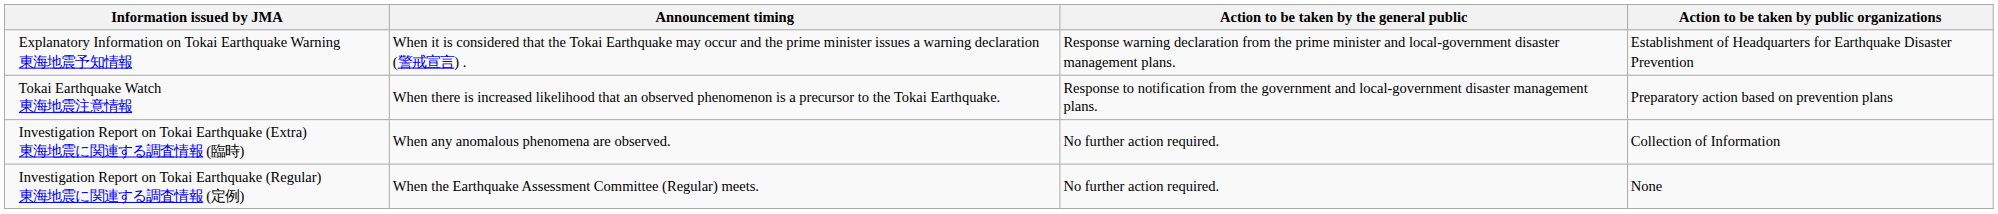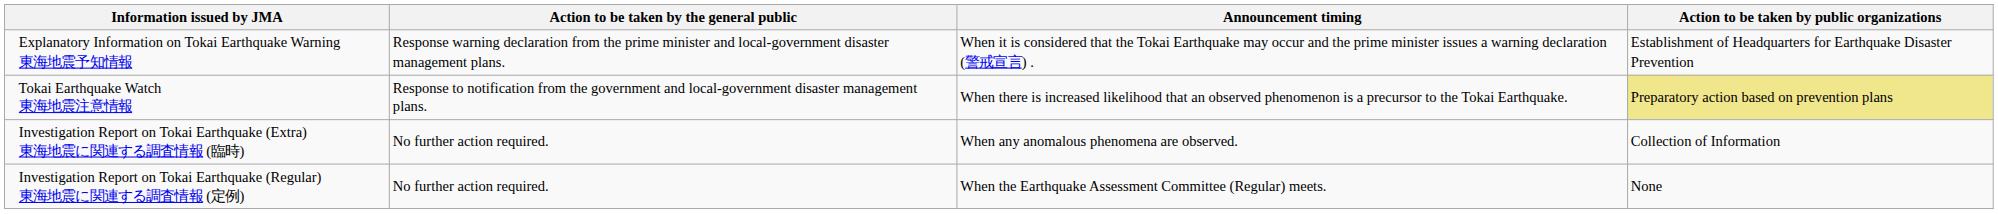columns swapped: Announcement timing <-> Action to be taken by the general public
Tokai Earthquake Watch 東海地震注意情報 | Action to be taken by public organizations: no background -> khaki background
